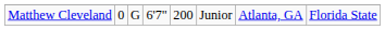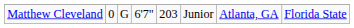Matthew Cleveland | column 5: 200 -> 203
